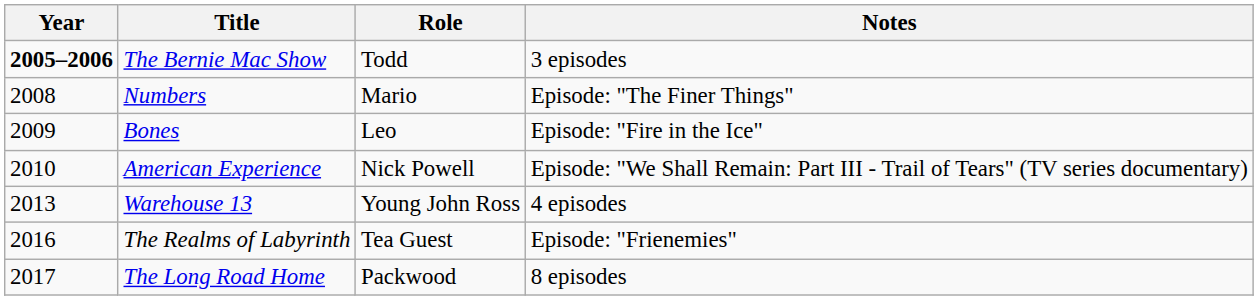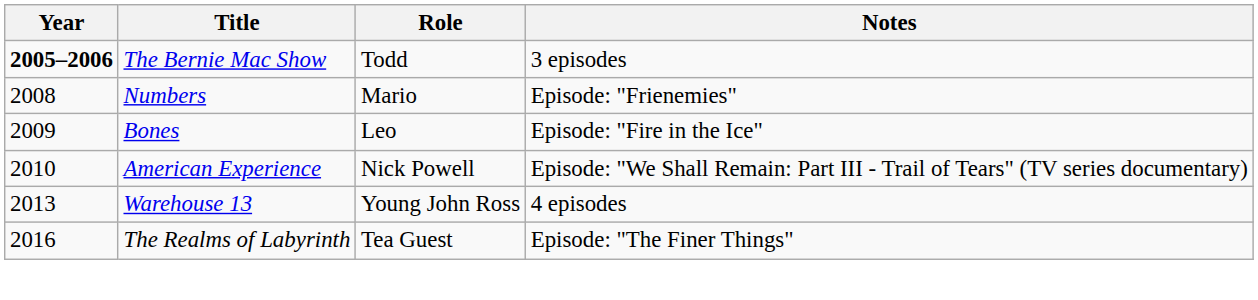Numbers | Notes: Episode: "The Finer Things" -> Episode: "Frienemies"
The Realms of Labyrinth | Notes: Episode: "Frienemies" -> Episode: "The Finer Things"
- row: 2017 | The Long Road Home | Packwood | 8 episodes
